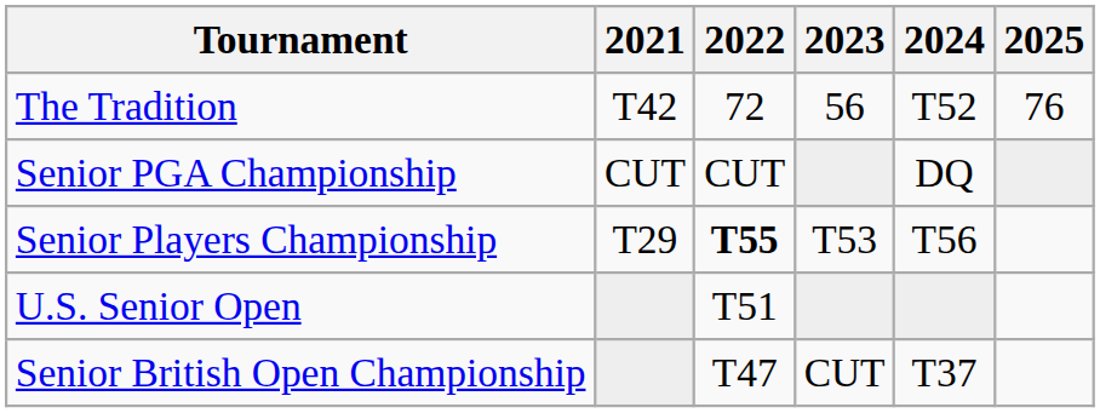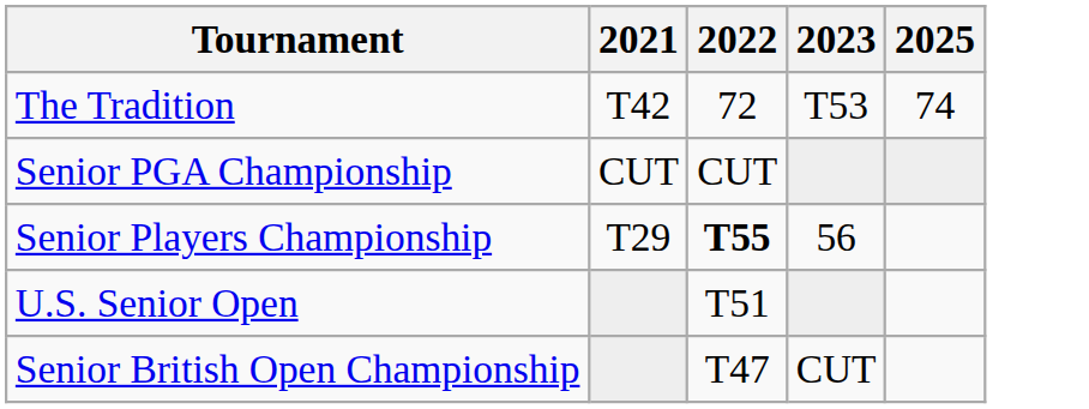- column: 2024 | T52 | DQ | T56 | T37
The Tradition | 2023: 56 -> T53
The Tradition | 2025: 76 -> 74
Senior Players Championship | 2023: T53 -> 56
